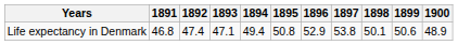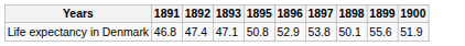- column: 1894 | 49.4
Life expectancy in Denmark | 1899: 50.6 -> 55.6
Life expectancy in Denmark | 1900: 48.9 -> 51.9
